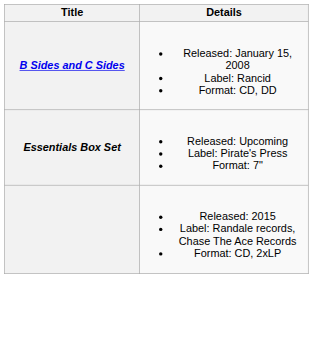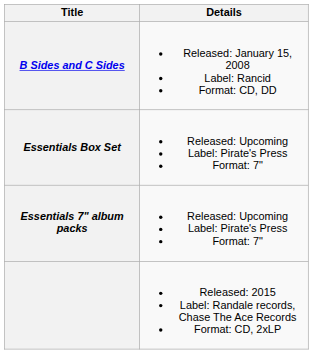+ row: Essentials 7" album packs | Released: Upcoming Label: Pirate's Press Format: 7"
